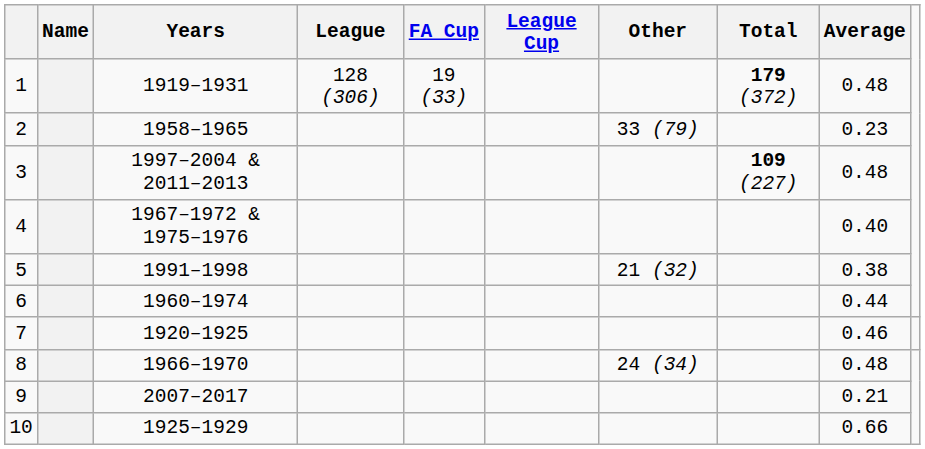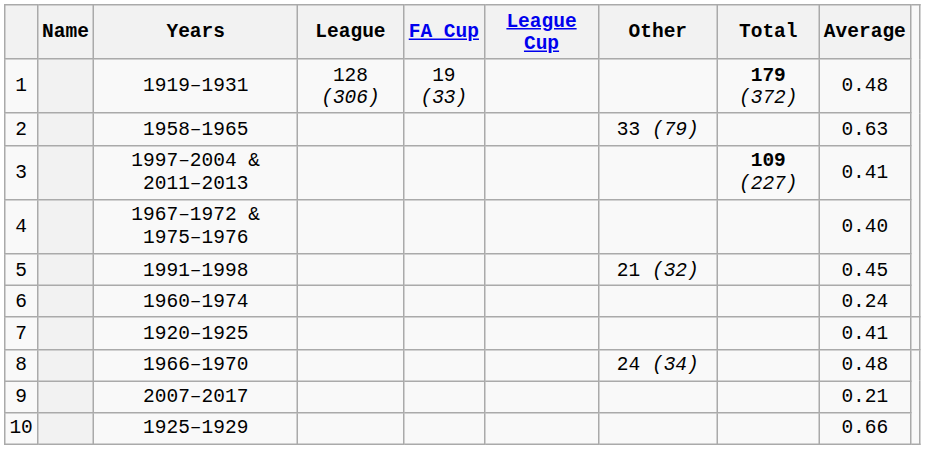2 | Average: 0.23 -> 0.63
3 | Average: 0.48 -> 0.41
5 | Average: 0.38 -> 0.45
6 | Average: 0.44 -> 0.24
7 | Average: 0.46 -> 0.41
